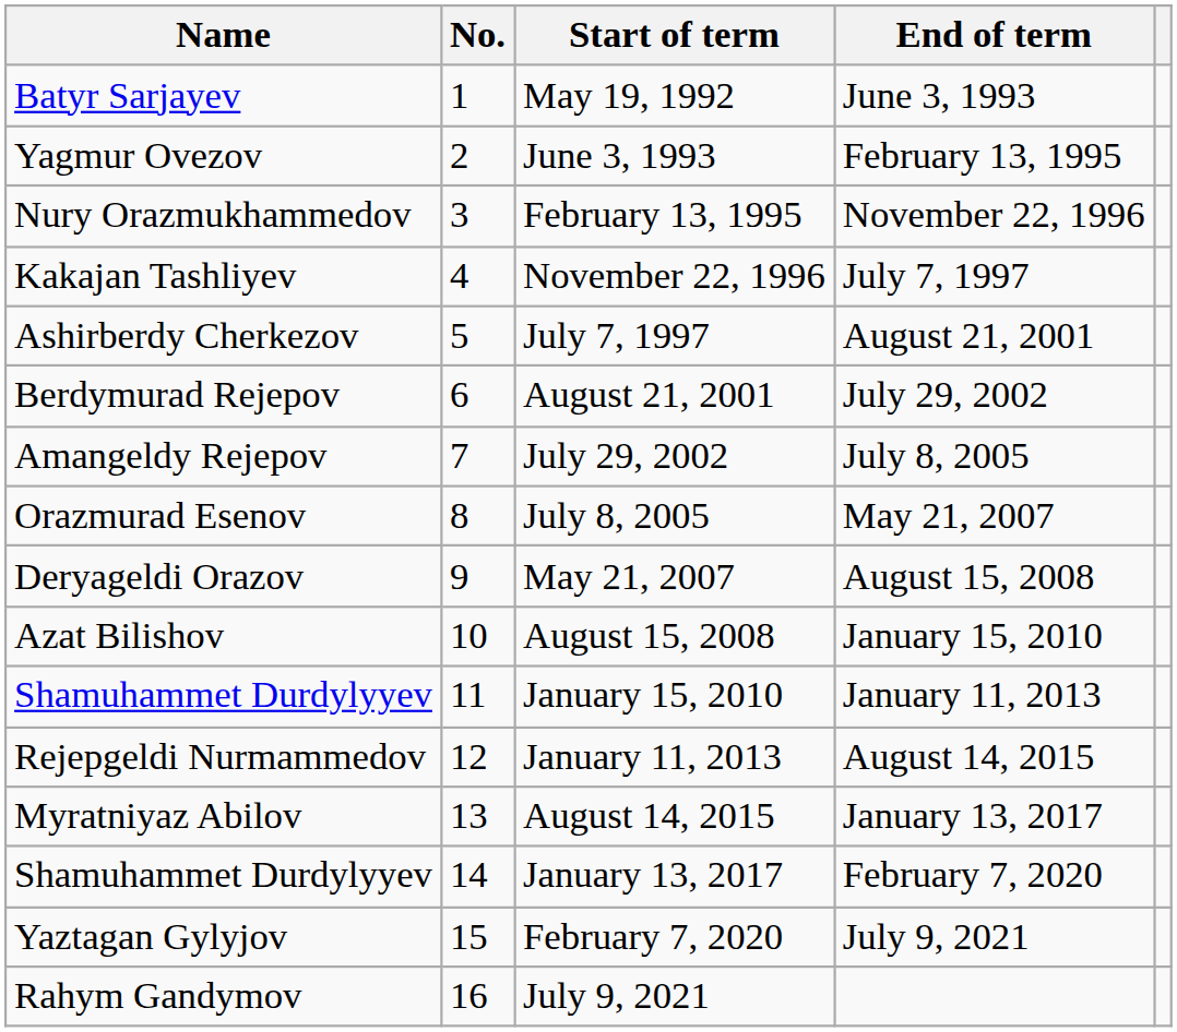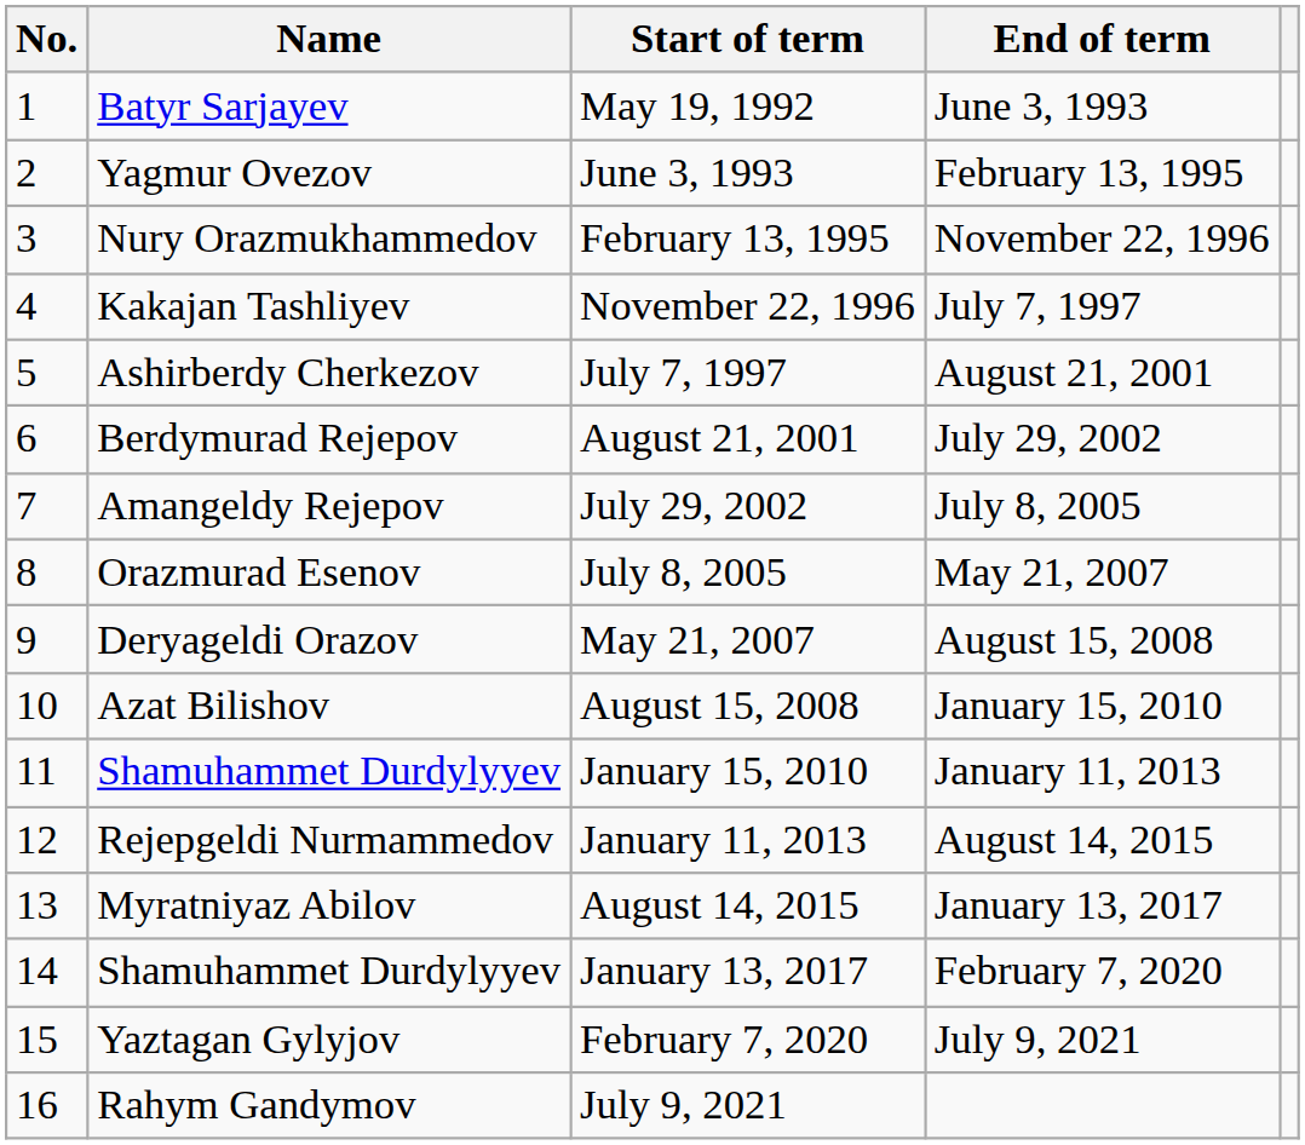columns swapped: No. <-> Name
